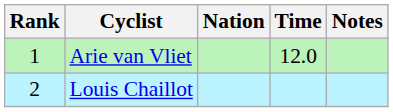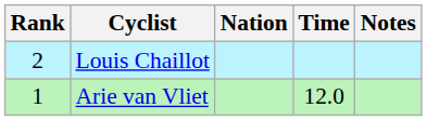rows swapped: Arie van Vliet <-> Louis Chaillot
